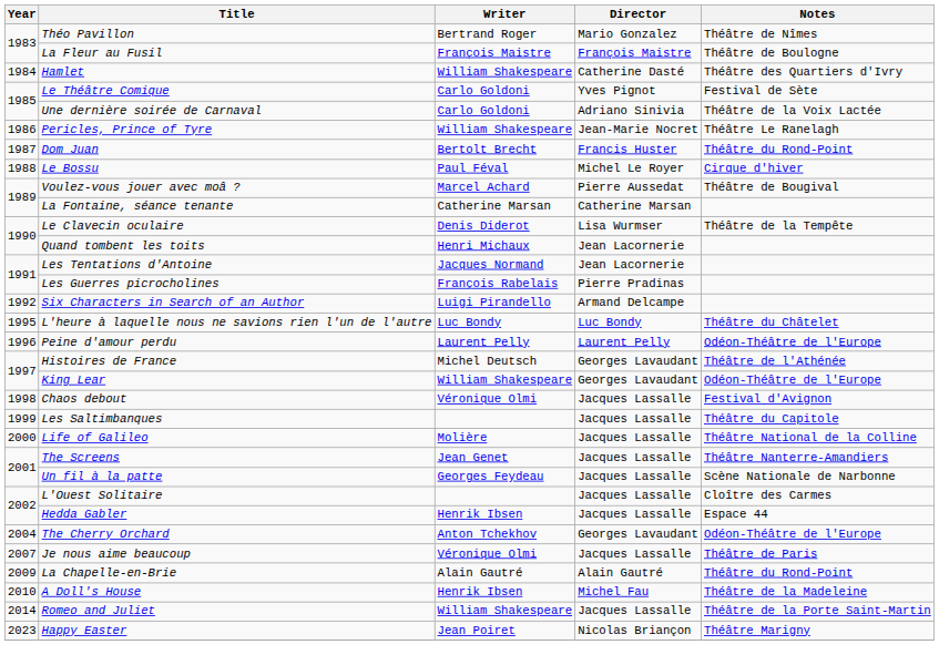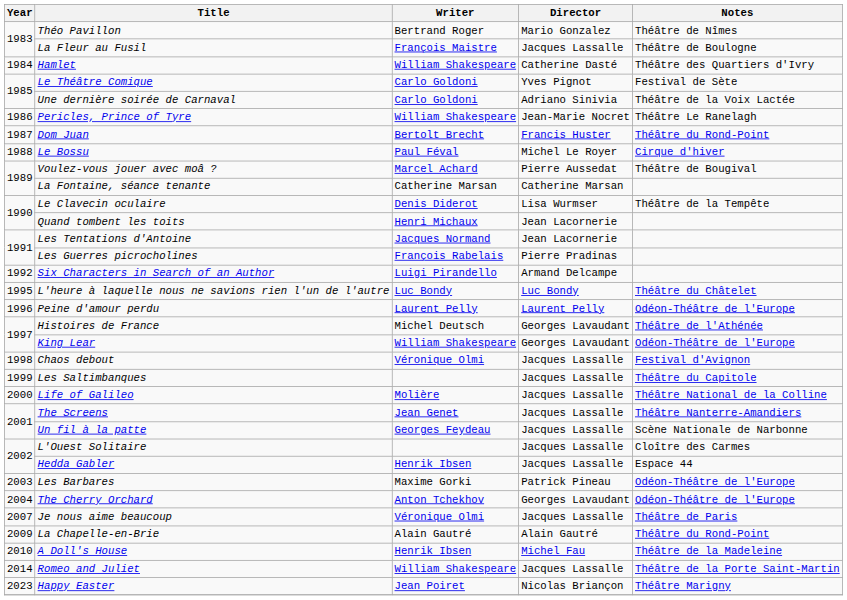La Fleur au Fusil | Director: François Maistre -> Jacques Lassalle
+ row: 2003 | Les Barbares | Maxime Gorki | Patrick Pineau | Odéon-Théâtre de l'Europe
